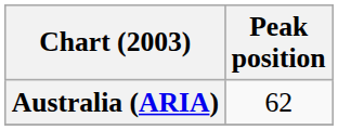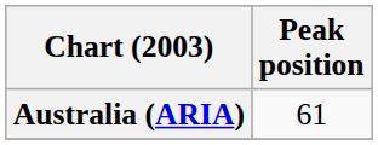Australia (ARIA) | Peak position: 62 -> 61
